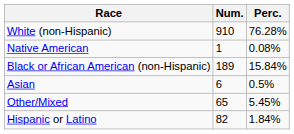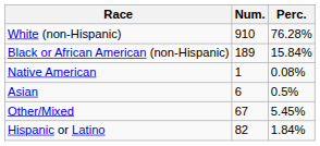rows swapped: Black or African American (non-Hispanic) <-> Native American
Other/Mixed | Num.: 65 -> 67
